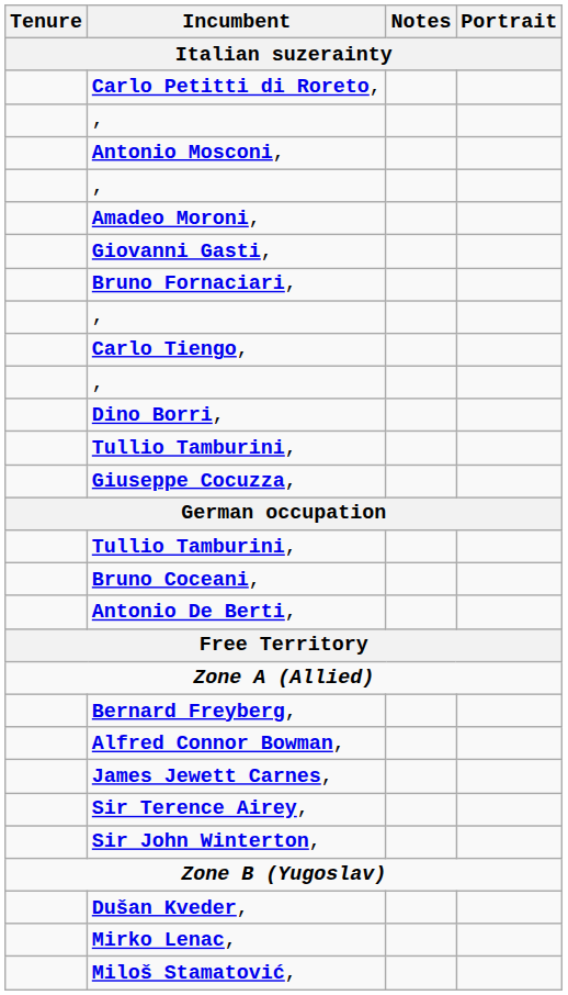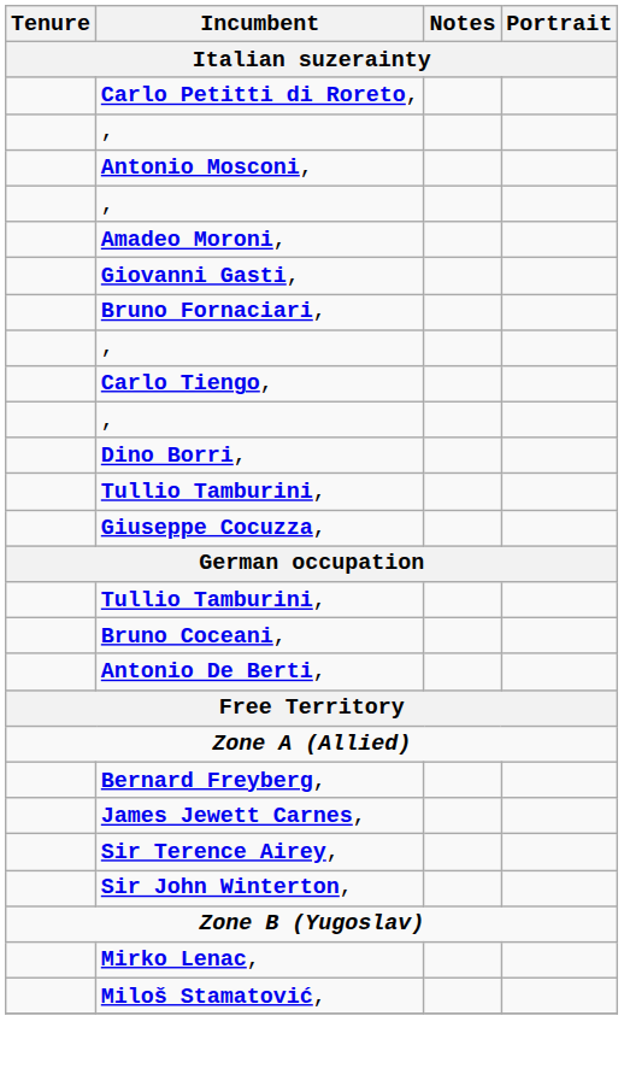- row: Alfred Connor Bowman,
- row: Dušan Kveder,
